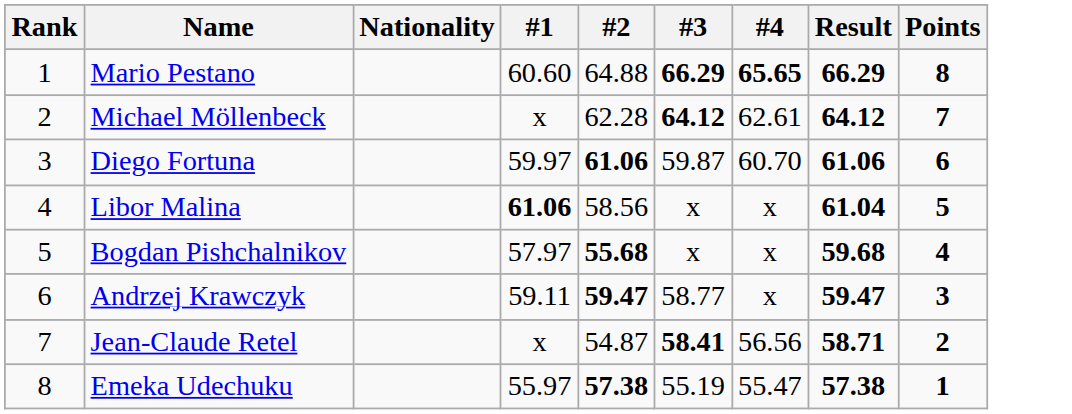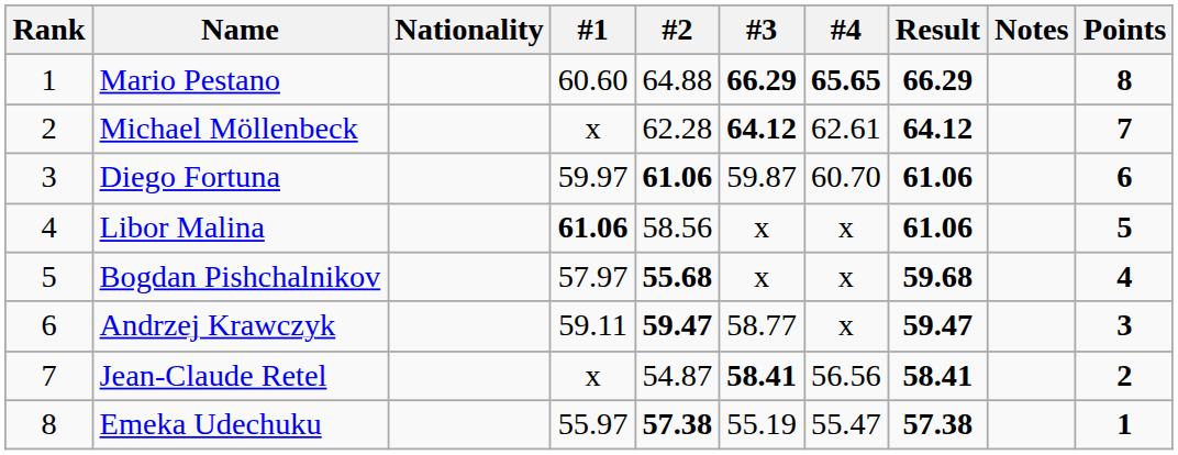+ column: Notes
Libor Malina | Result: 61.04 -> 61.06
Jean-Claude Retel | Result: 58.71 -> 58.41
